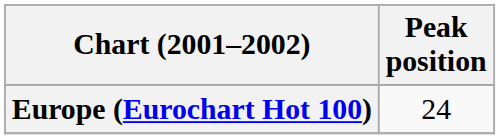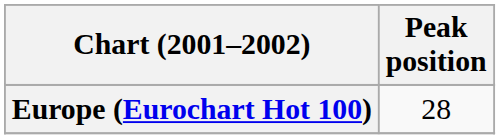Europe (Eurochart Hot 100) | Peak position: 24 -> 28
